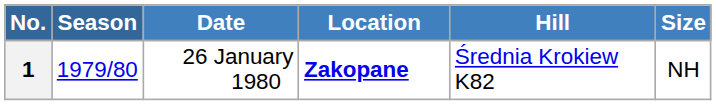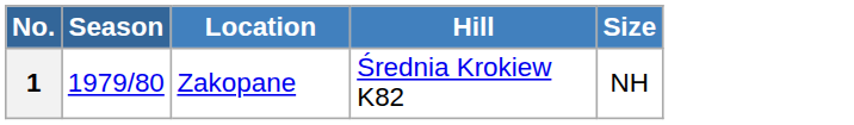- column: Date | 26 January 1980
1 | Location: bold -> normal
